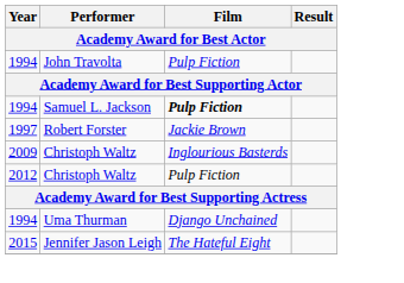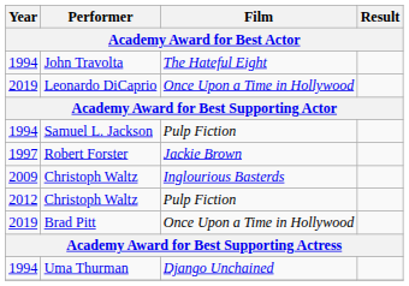John Travolta | Film: Pulp Fiction -> The Hateful Eight
+ row: 2019 | Leonardo DiCaprio | Once Upon a Time in Hollywood
Samuel L. Jackson | Film: bold -> normal
+ row: 2019 | Brad Pitt | Once Upon a Time in Hollywood
- row: 2015 | Jennifer Jason Leigh | The Hateful Eight
